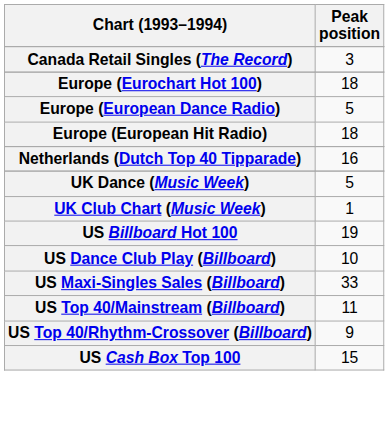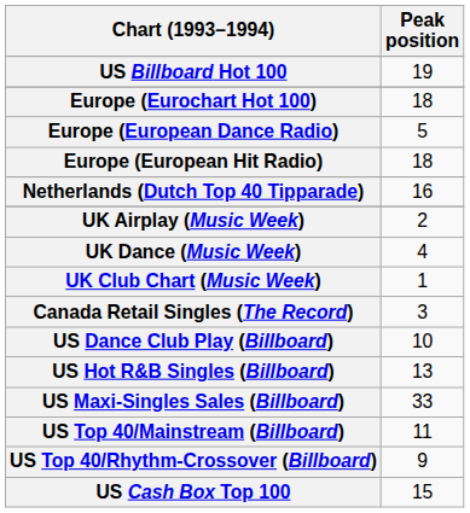rows swapped: Canada Retail Singles (The Record) <-> US Billboard Hot 100
+ row: UK Airplay (Music Week) | 2
UK Dance (Music Week) | Peak position: 5 -> 4
+ row: US Hot R&B Singles (Billboard) | 13
